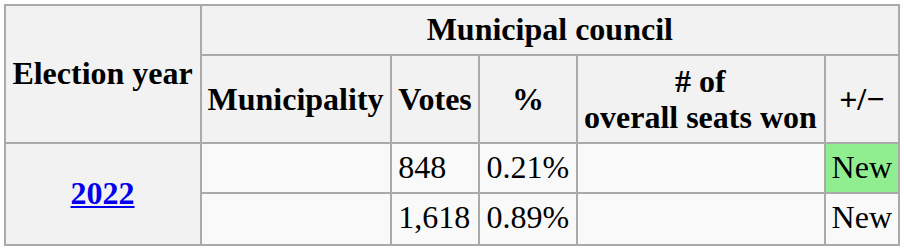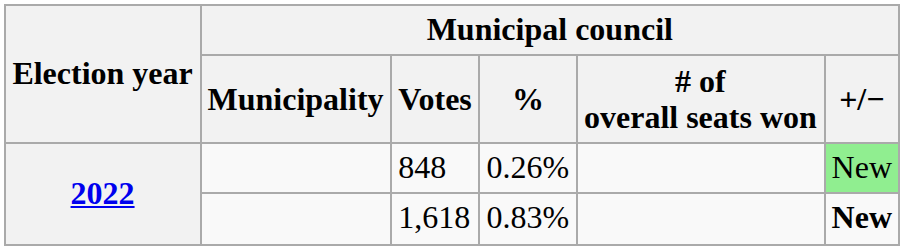848 | Municipal council / %: 0.21% -> 0.26%
1,618 | Municipal council / %: 0.89% -> 0.83%
1,618 | Municipal council / +/−: normal -> bold
